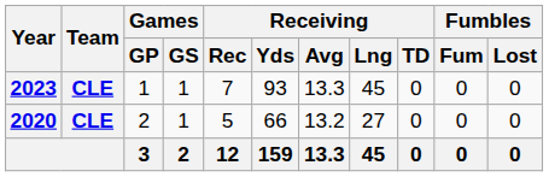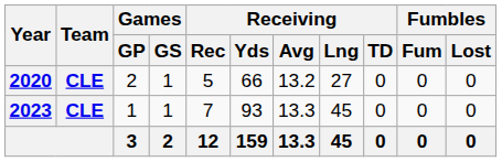rows swapped: 2020 <-> 2023
